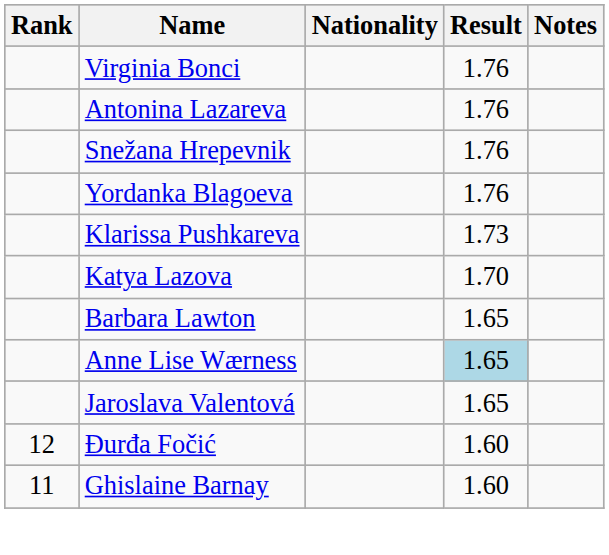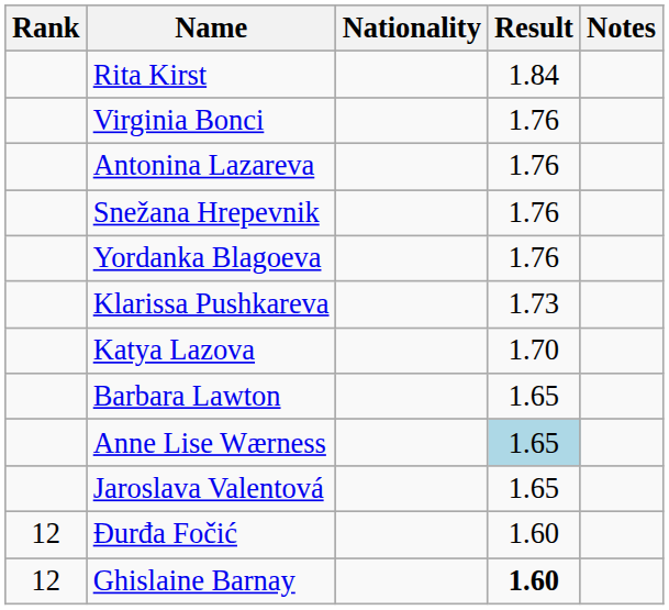+ row: Rita Kirst | 1.84
Ghislaine Barnay | Rank: 11 -> 12
Ghislaine Barnay | Result: normal -> bold
